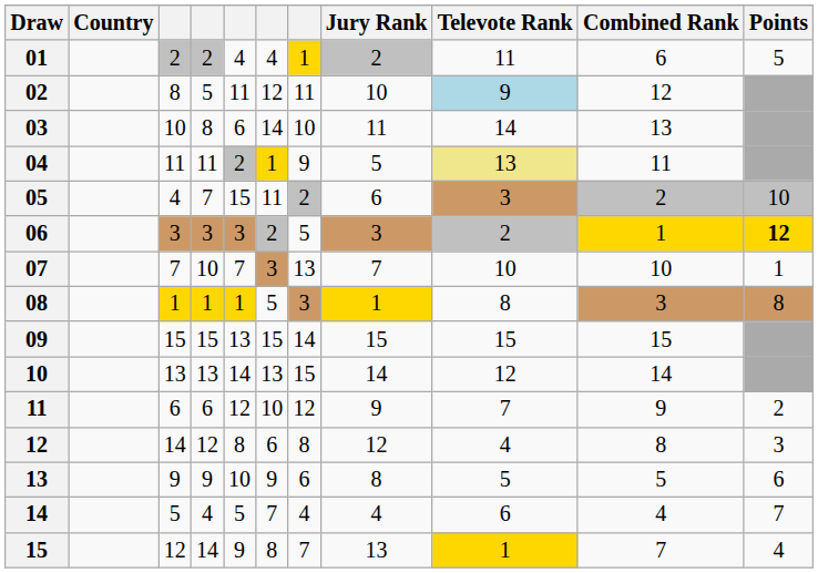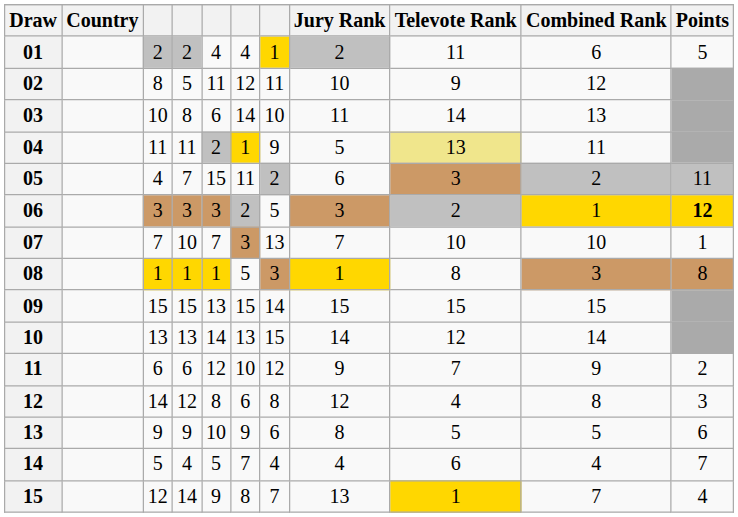02 | Televote Rank: lightblue background -> no background
05 | Points: 10 -> 11
